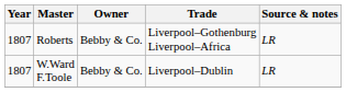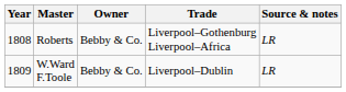Roberts | Year: 1807 -> 1808
W.Ward F.Toole | Year: 1807 -> 1809
